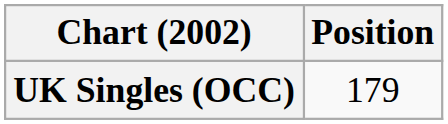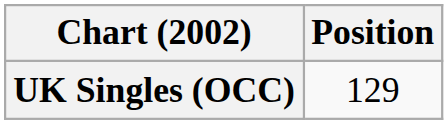UK Singles (OCC) | Position: 179 -> 129
